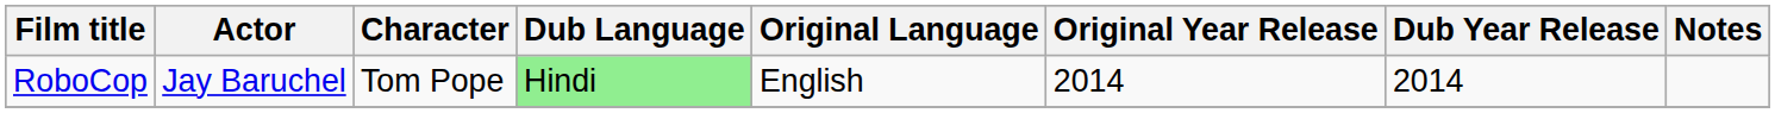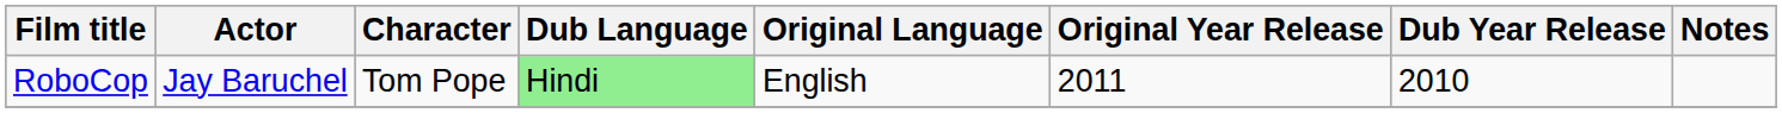RoboCop | Original Year Release: 2014 -> 2011
RoboCop | Dub Year Release: 2014 -> 2010
